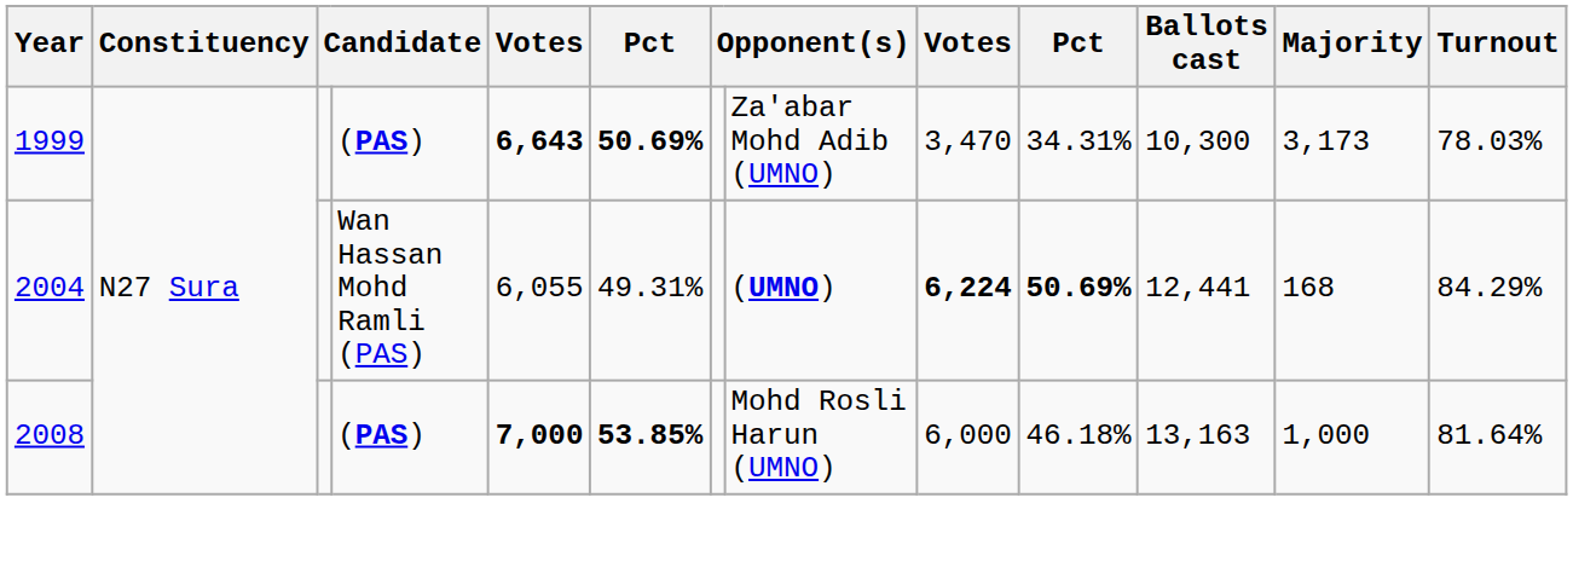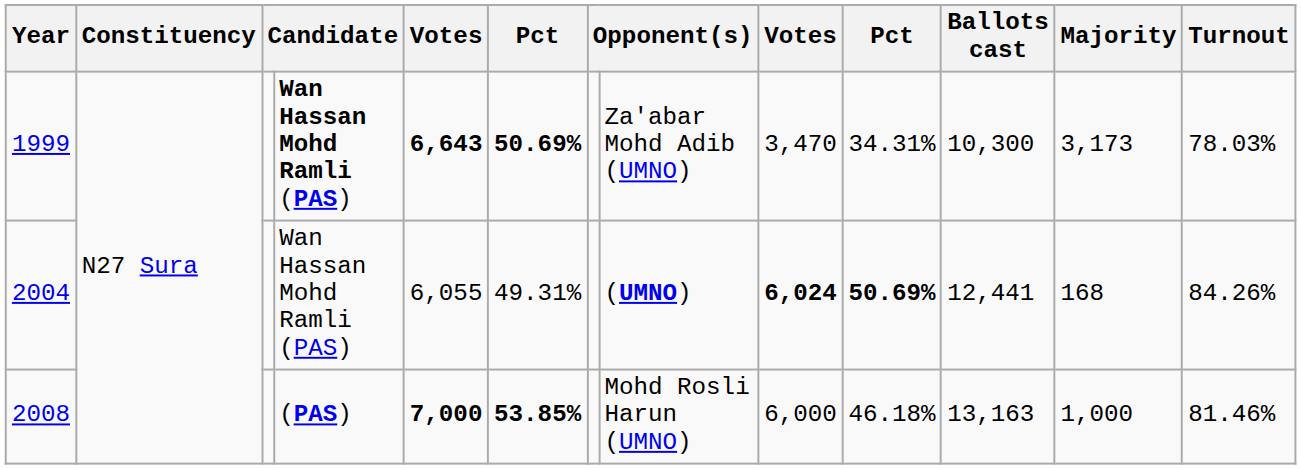1999 | column 4: (PAS) -> Wan Hassan Mohd Ramli (PAS)
2004 | column 9: 6,224 -> 6,024
2004 | Turnout: 84.29% -> 84.26%
2008 | Turnout: 81.64% -> 81.46%
